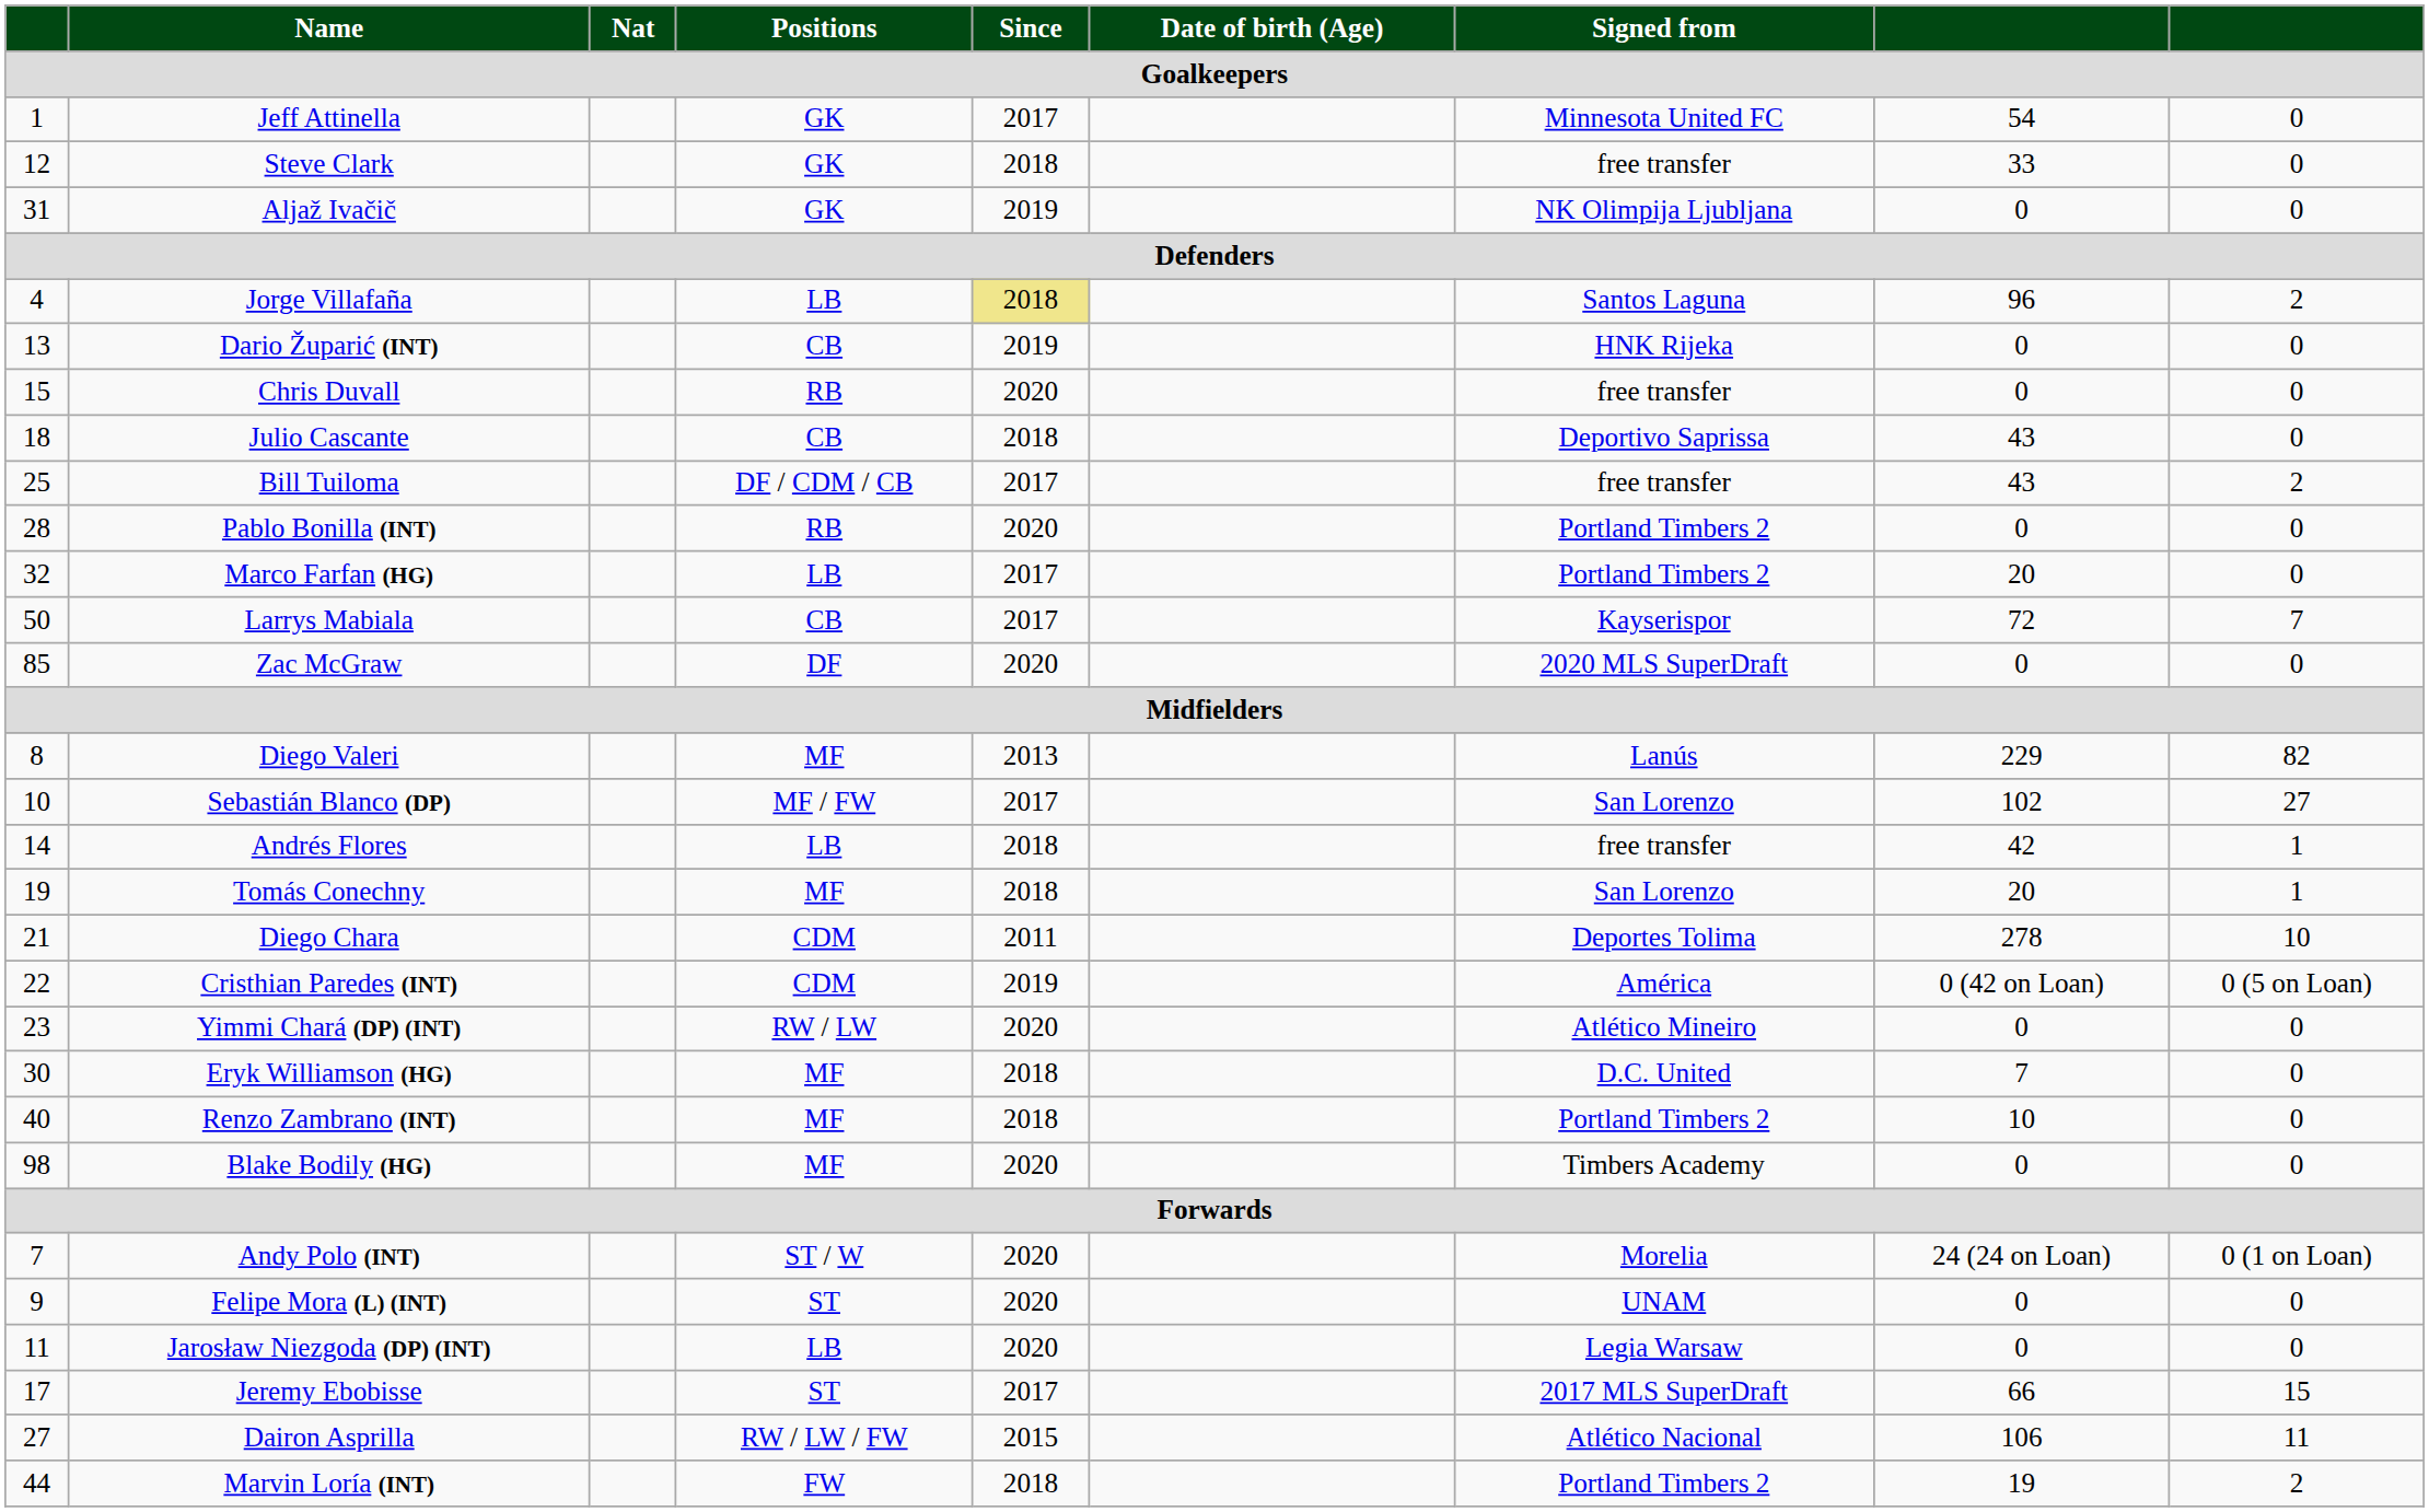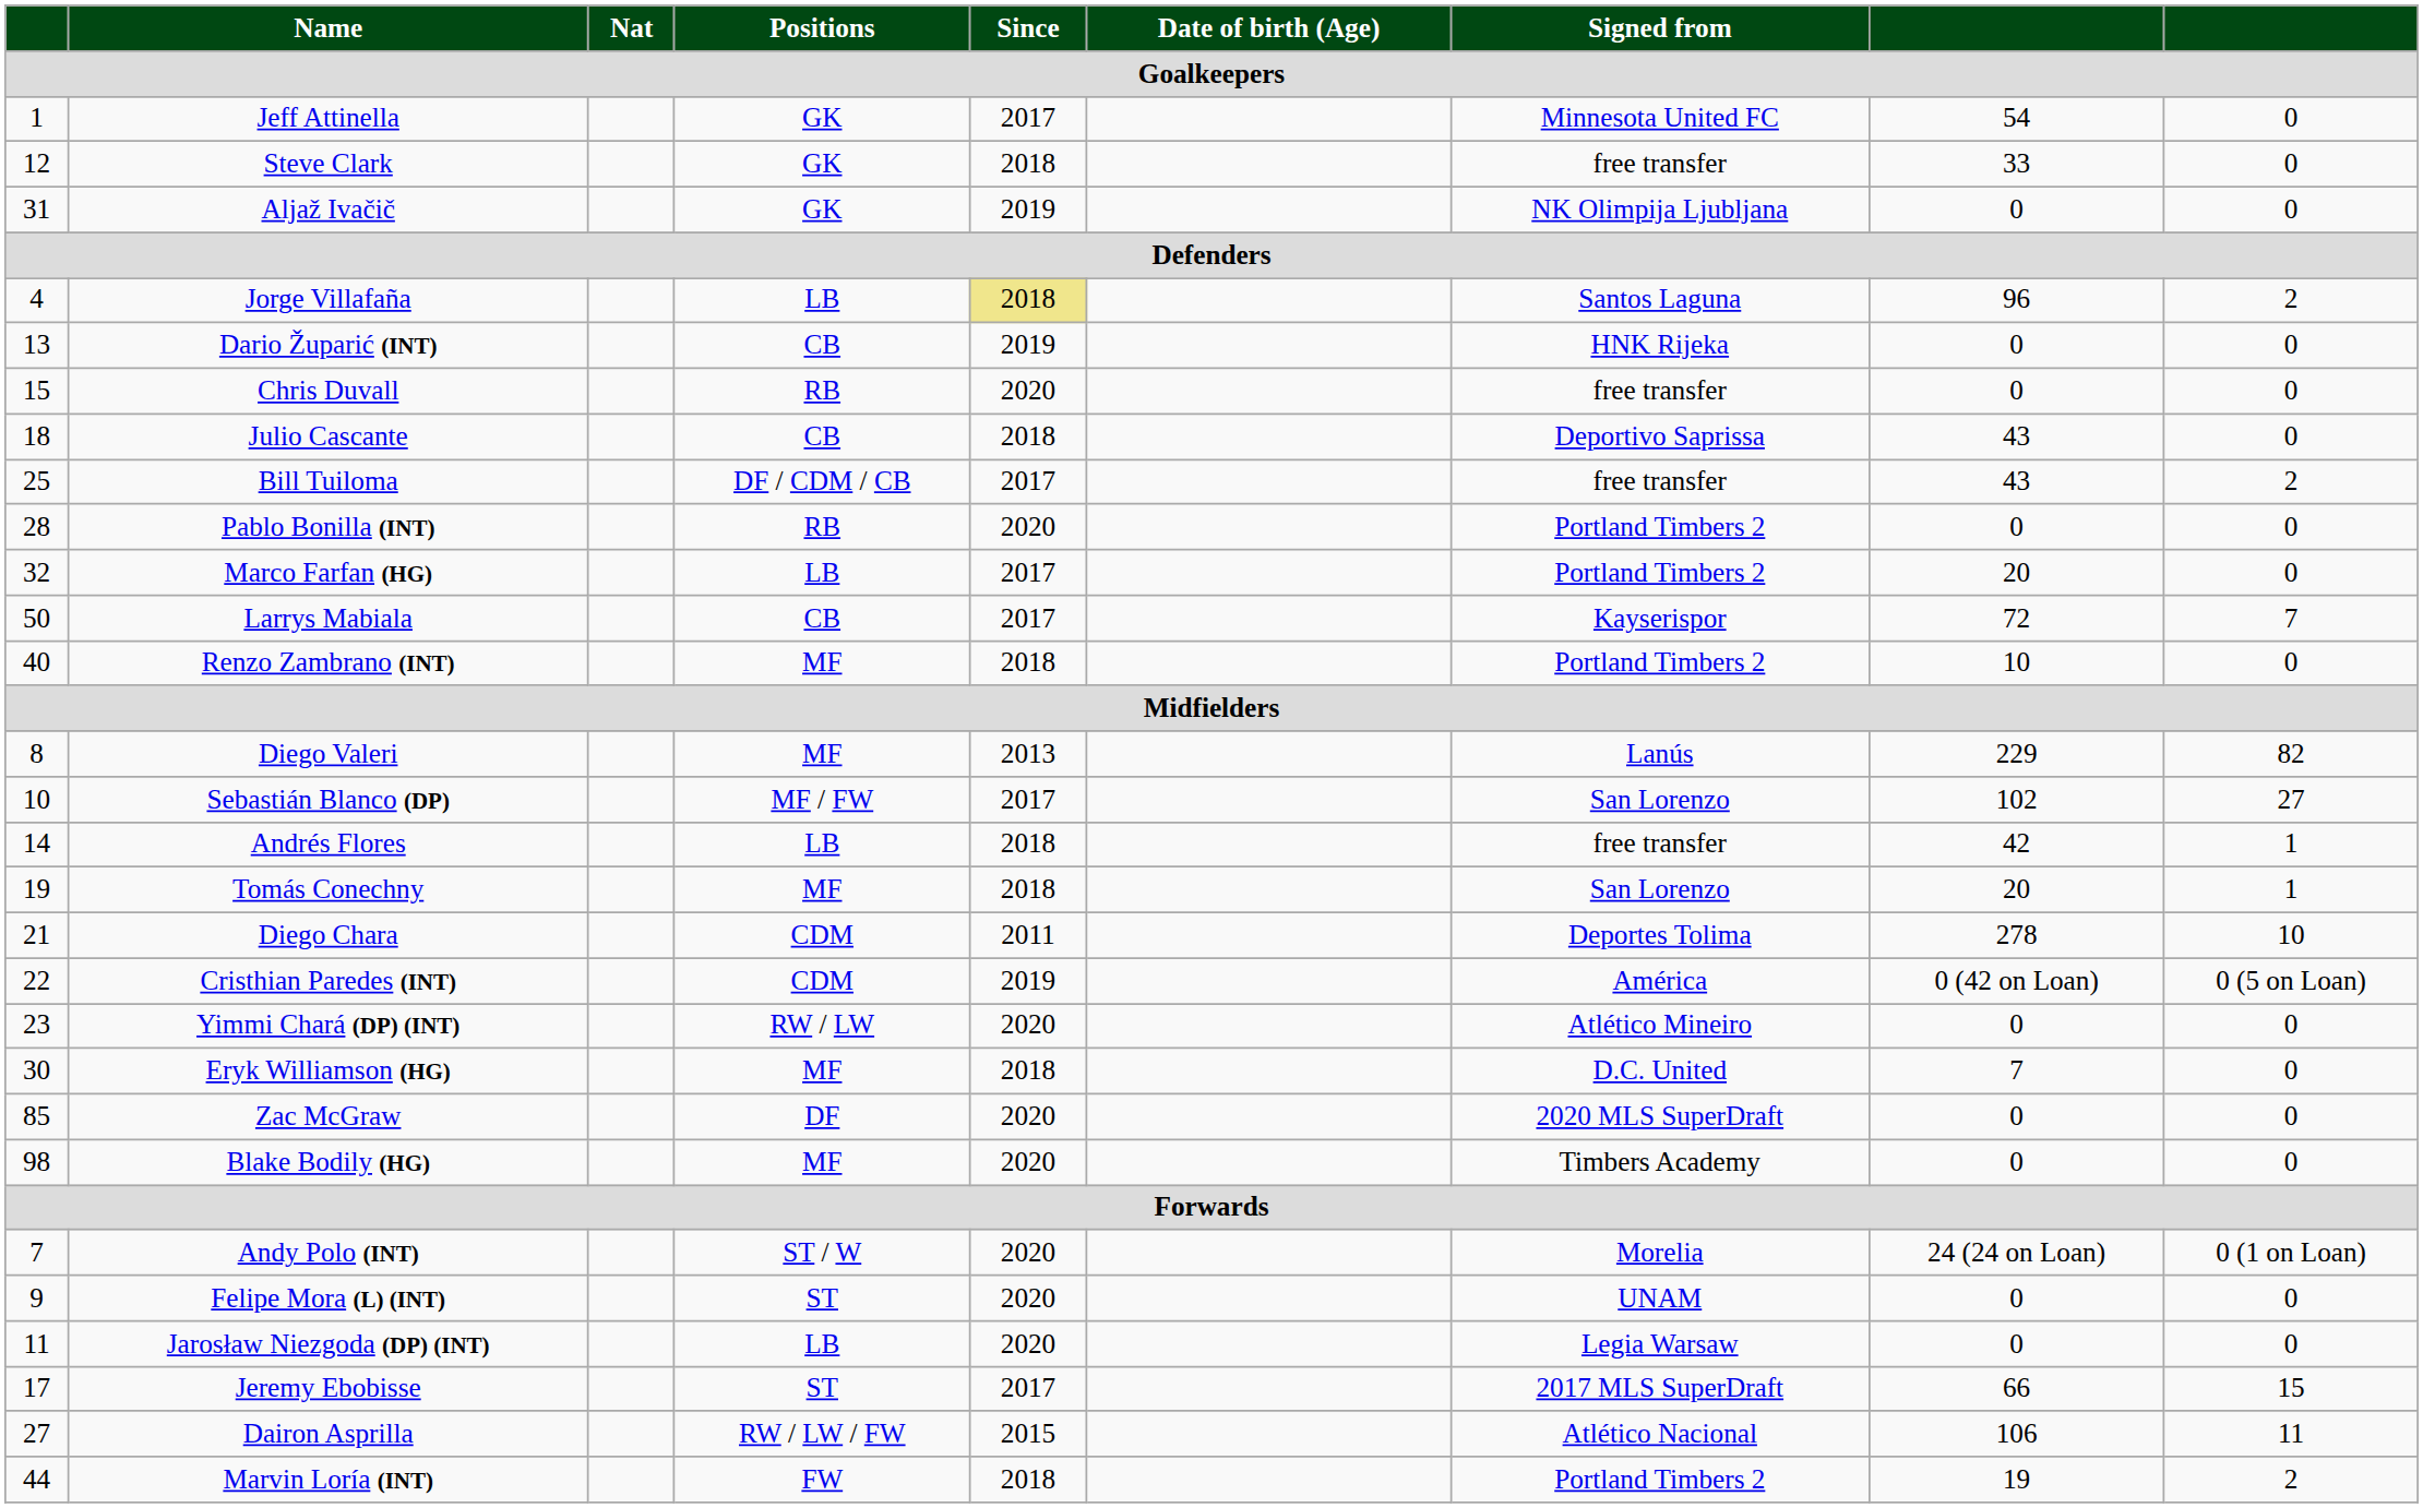rows swapped: Zac McGraw <-> Renzo Zambrano (INT)
